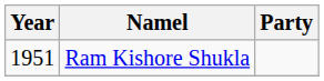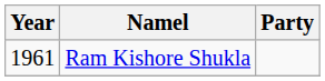Ram Kishore Shukla | Year: 1951 -> 1961
